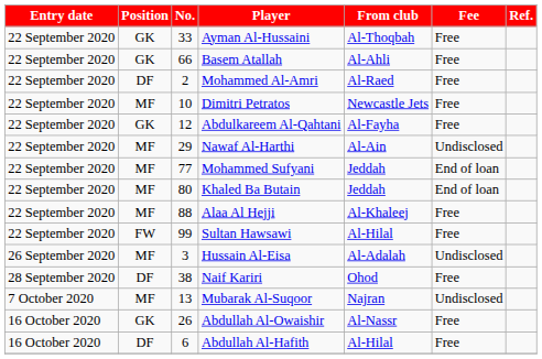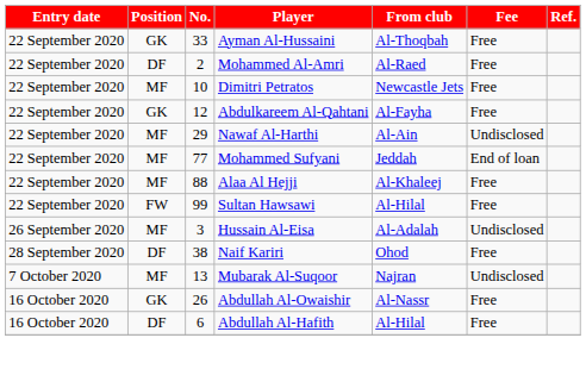- row: 22 September 2020 | GK | 66 | Basem Atallah | Al-Ahli | Free
- row: 22 September 2020 | MF | 80 | Khaled Ba Butain | Jeddah | End of loan
